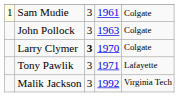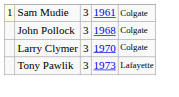John Pollock | column 4: 1963 -> 1968
Larry Clymer | column 3: bold -> normal
Tony Pawlik | column 4: 1971 -> 1973
- row: Malik Jackson | 3 | 1992 | Virginia Tech
